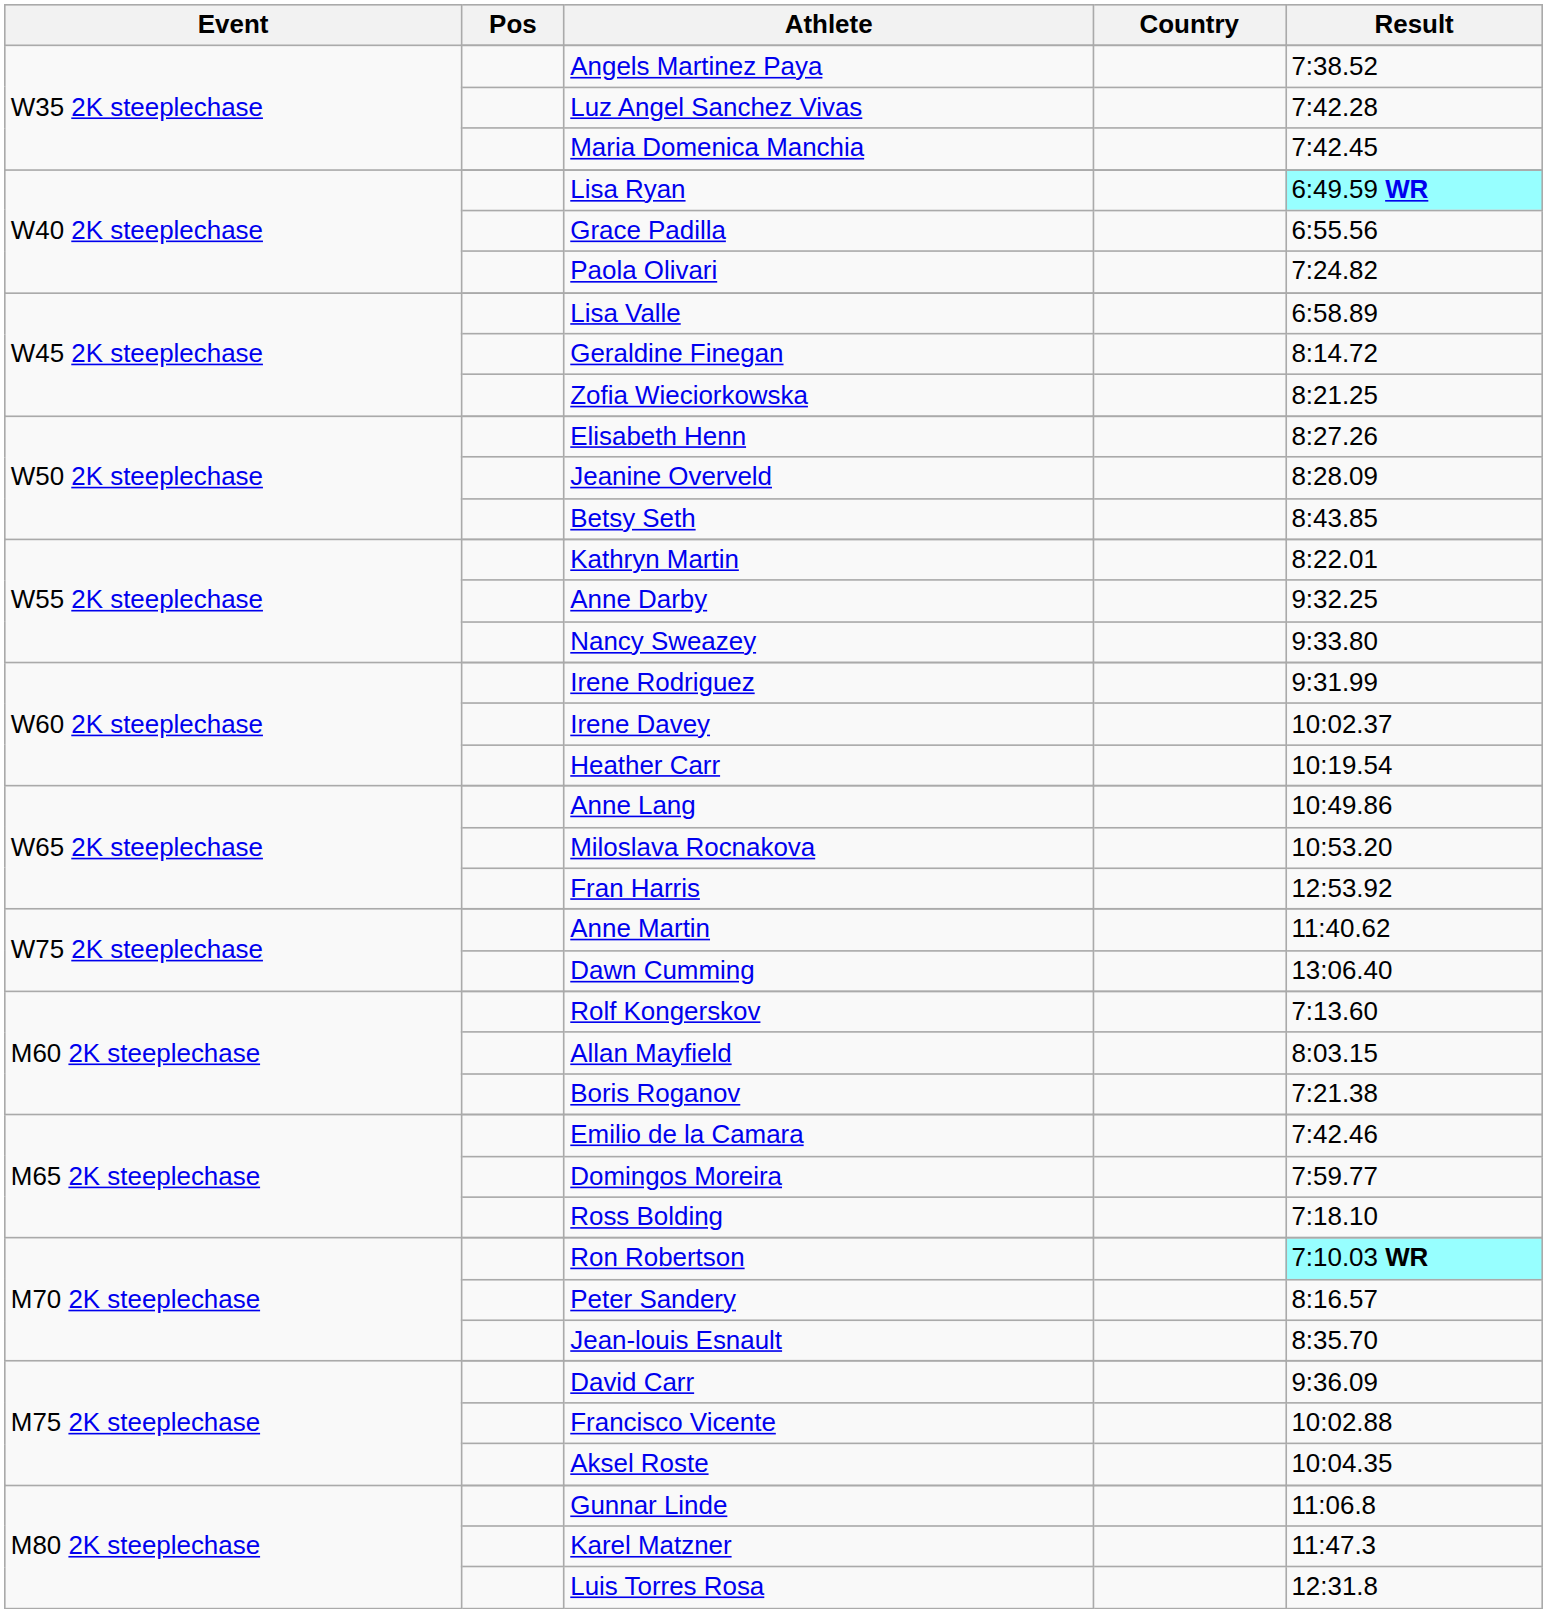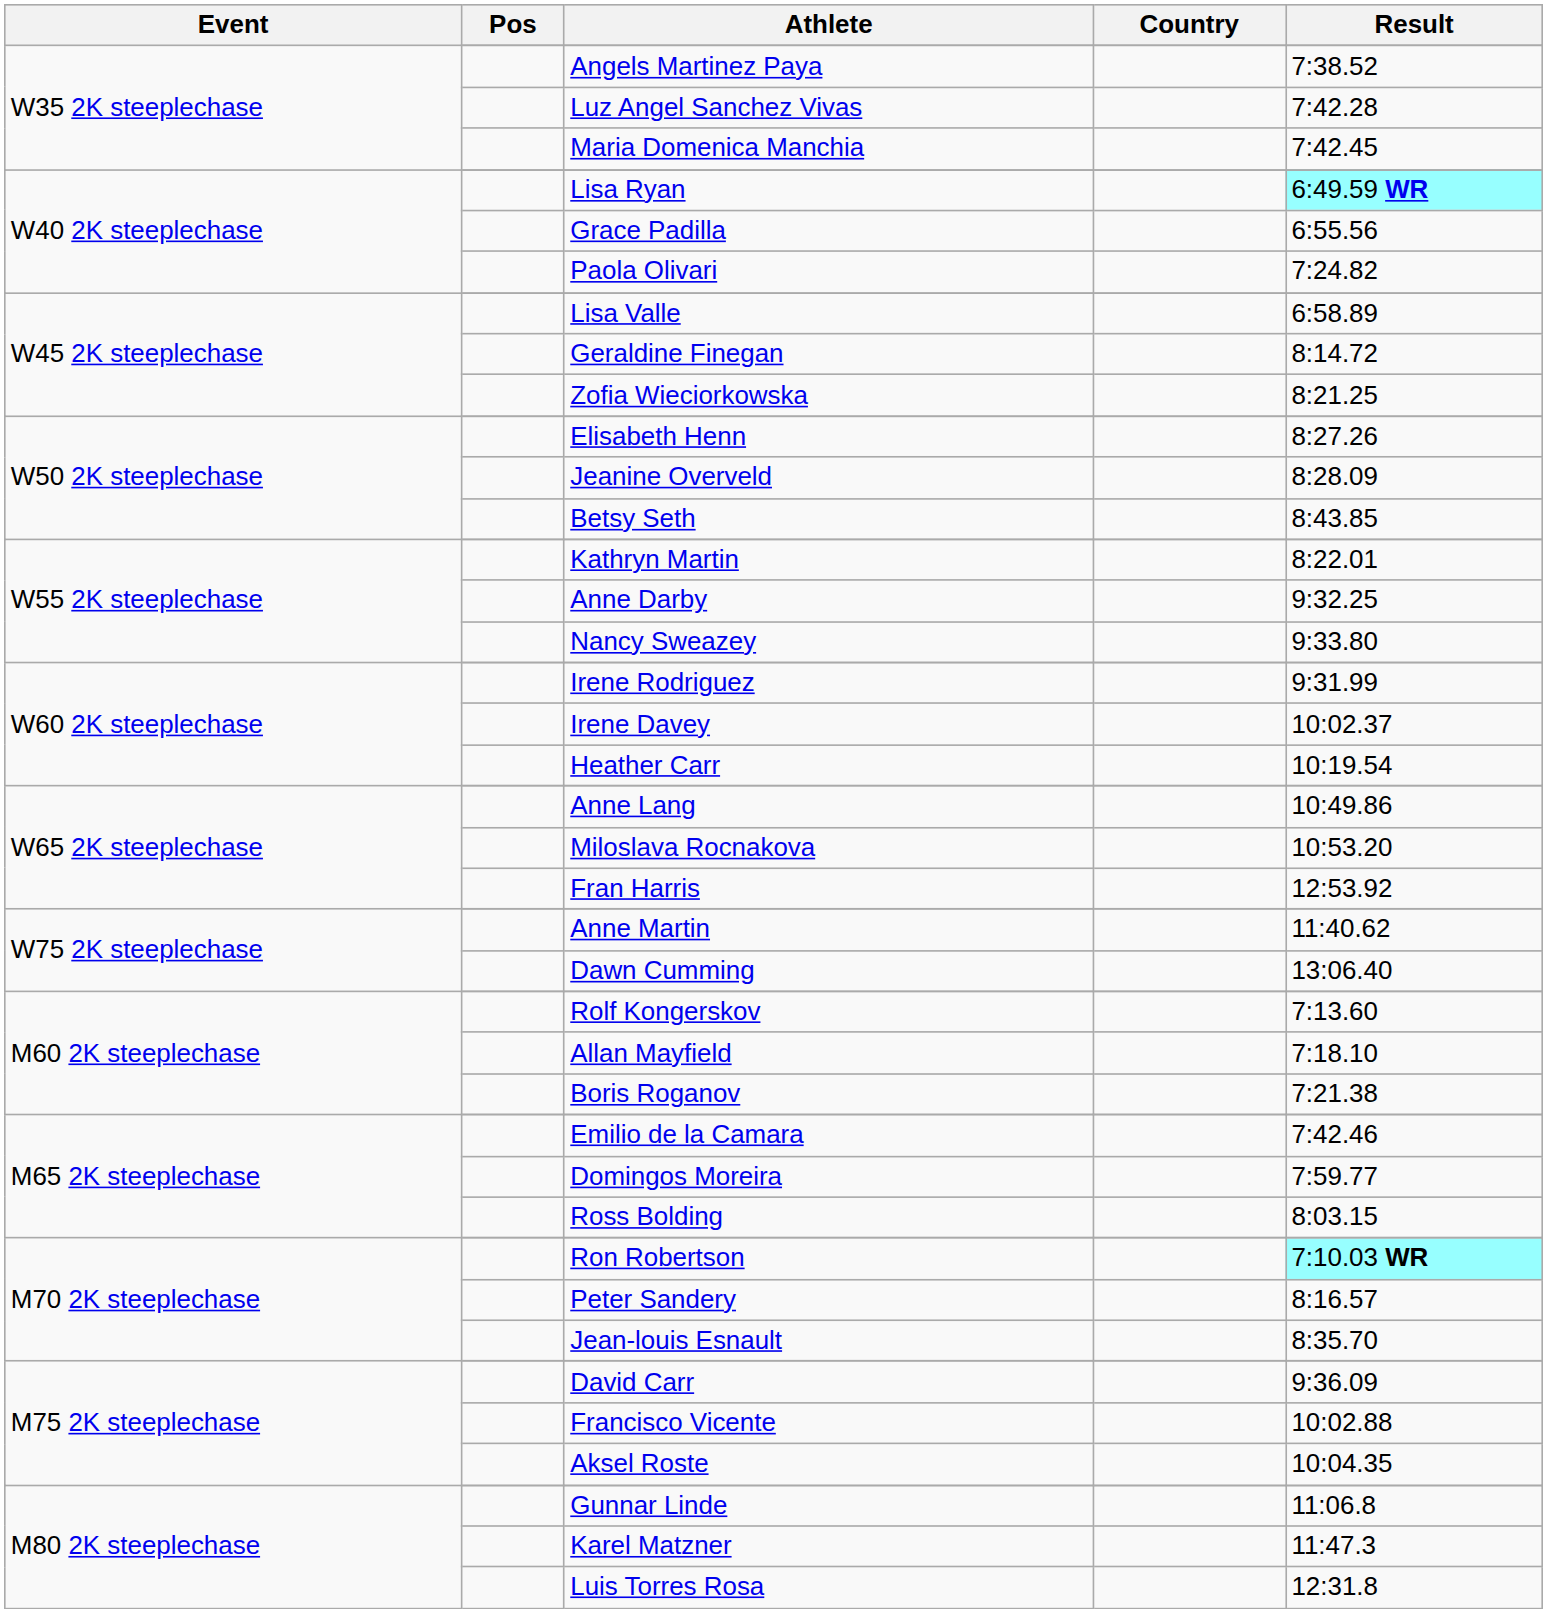Allan Mayfield | Result: 8:03.15 -> 7:18.10
Ross Bolding | Result: 7:18.10 -> 8:03.15
